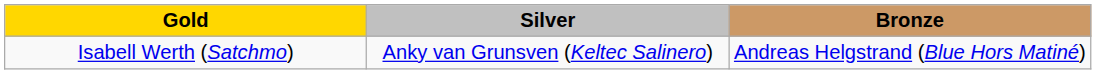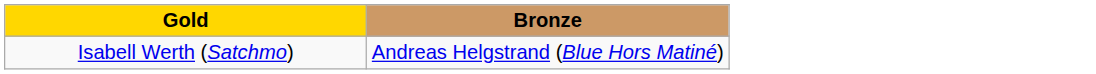- column: Silver | Anky van Grunsven (Keltec Salinero)
